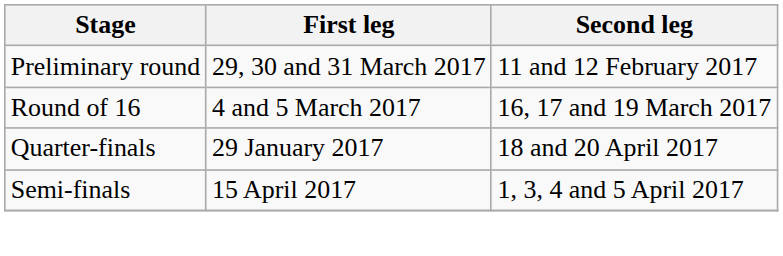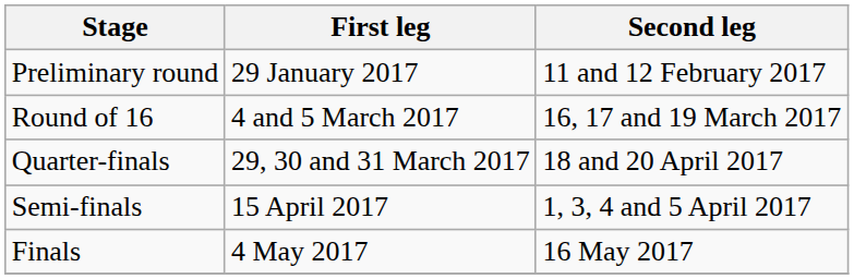Preliminary round | First leg: 29, 30 and 31 March 2017 -> 29 January 2017
Quarter-finals | First leg: 29 January 2017 -> 29, 30 and 31 March 2017
+ row: Finals | 4 May 2017 | 16 May 2017
